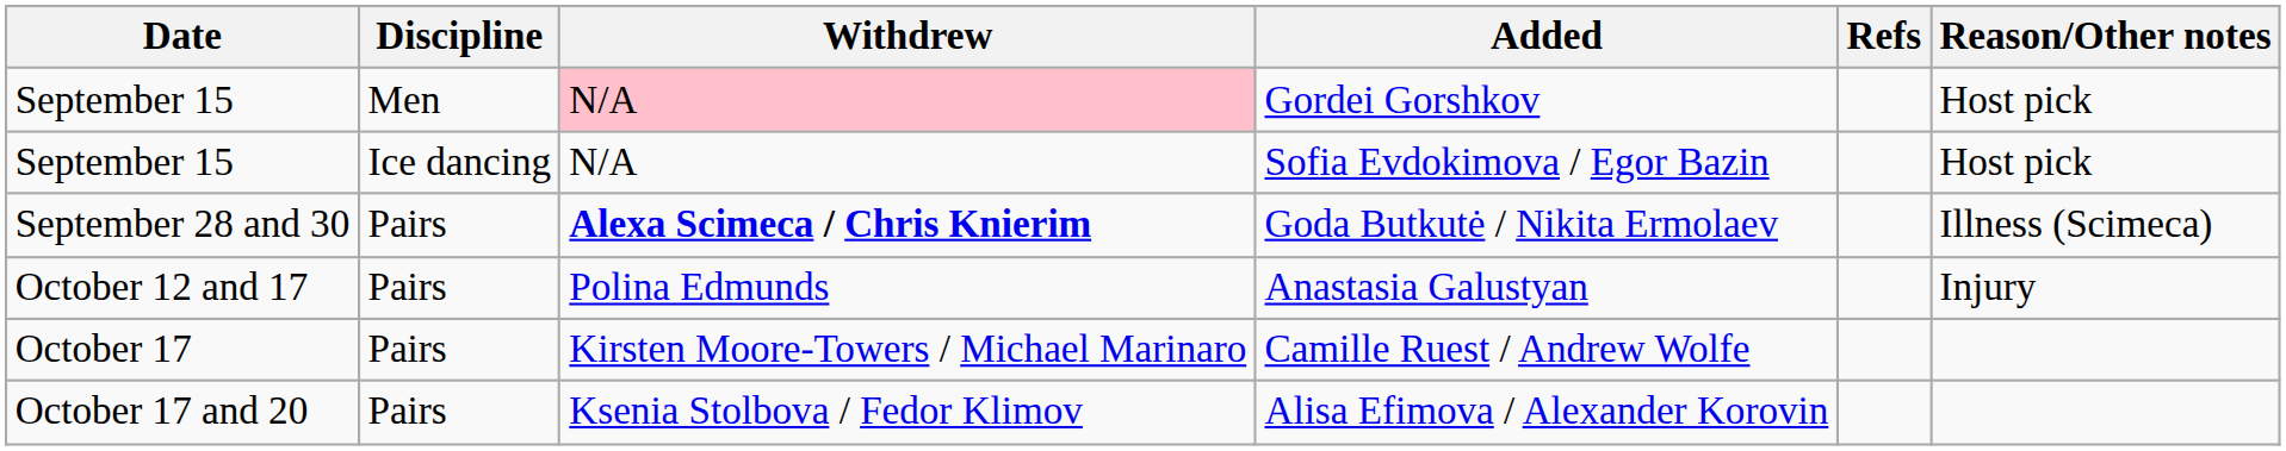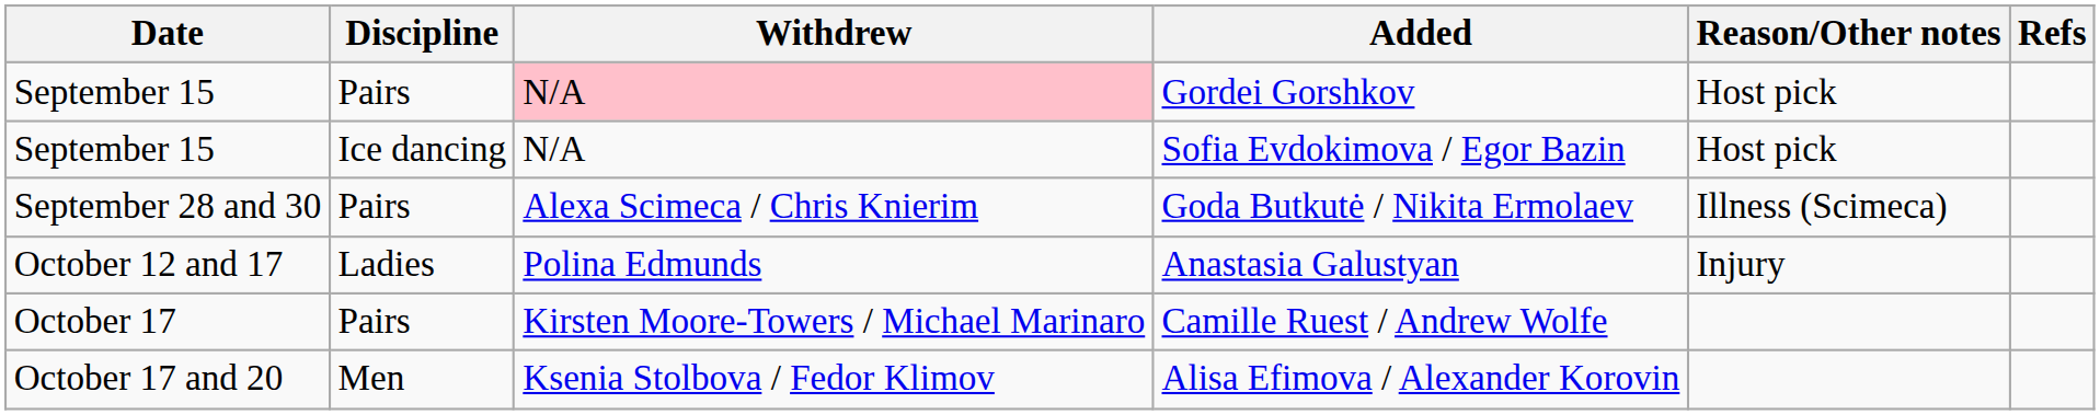columns swapped: Reason/Other notes <-> Refs
Gordei Gorshkov | Discipline: Men -> Pairs
Goda Butkutė / Nikita Ermolaev | Withdrew: bold -> normal
Anastasia Galustyan | Discipline: Pairs -> Ladies
Alisa Efimova / Alexander Korovin | Discipline: Pairs -> Men
